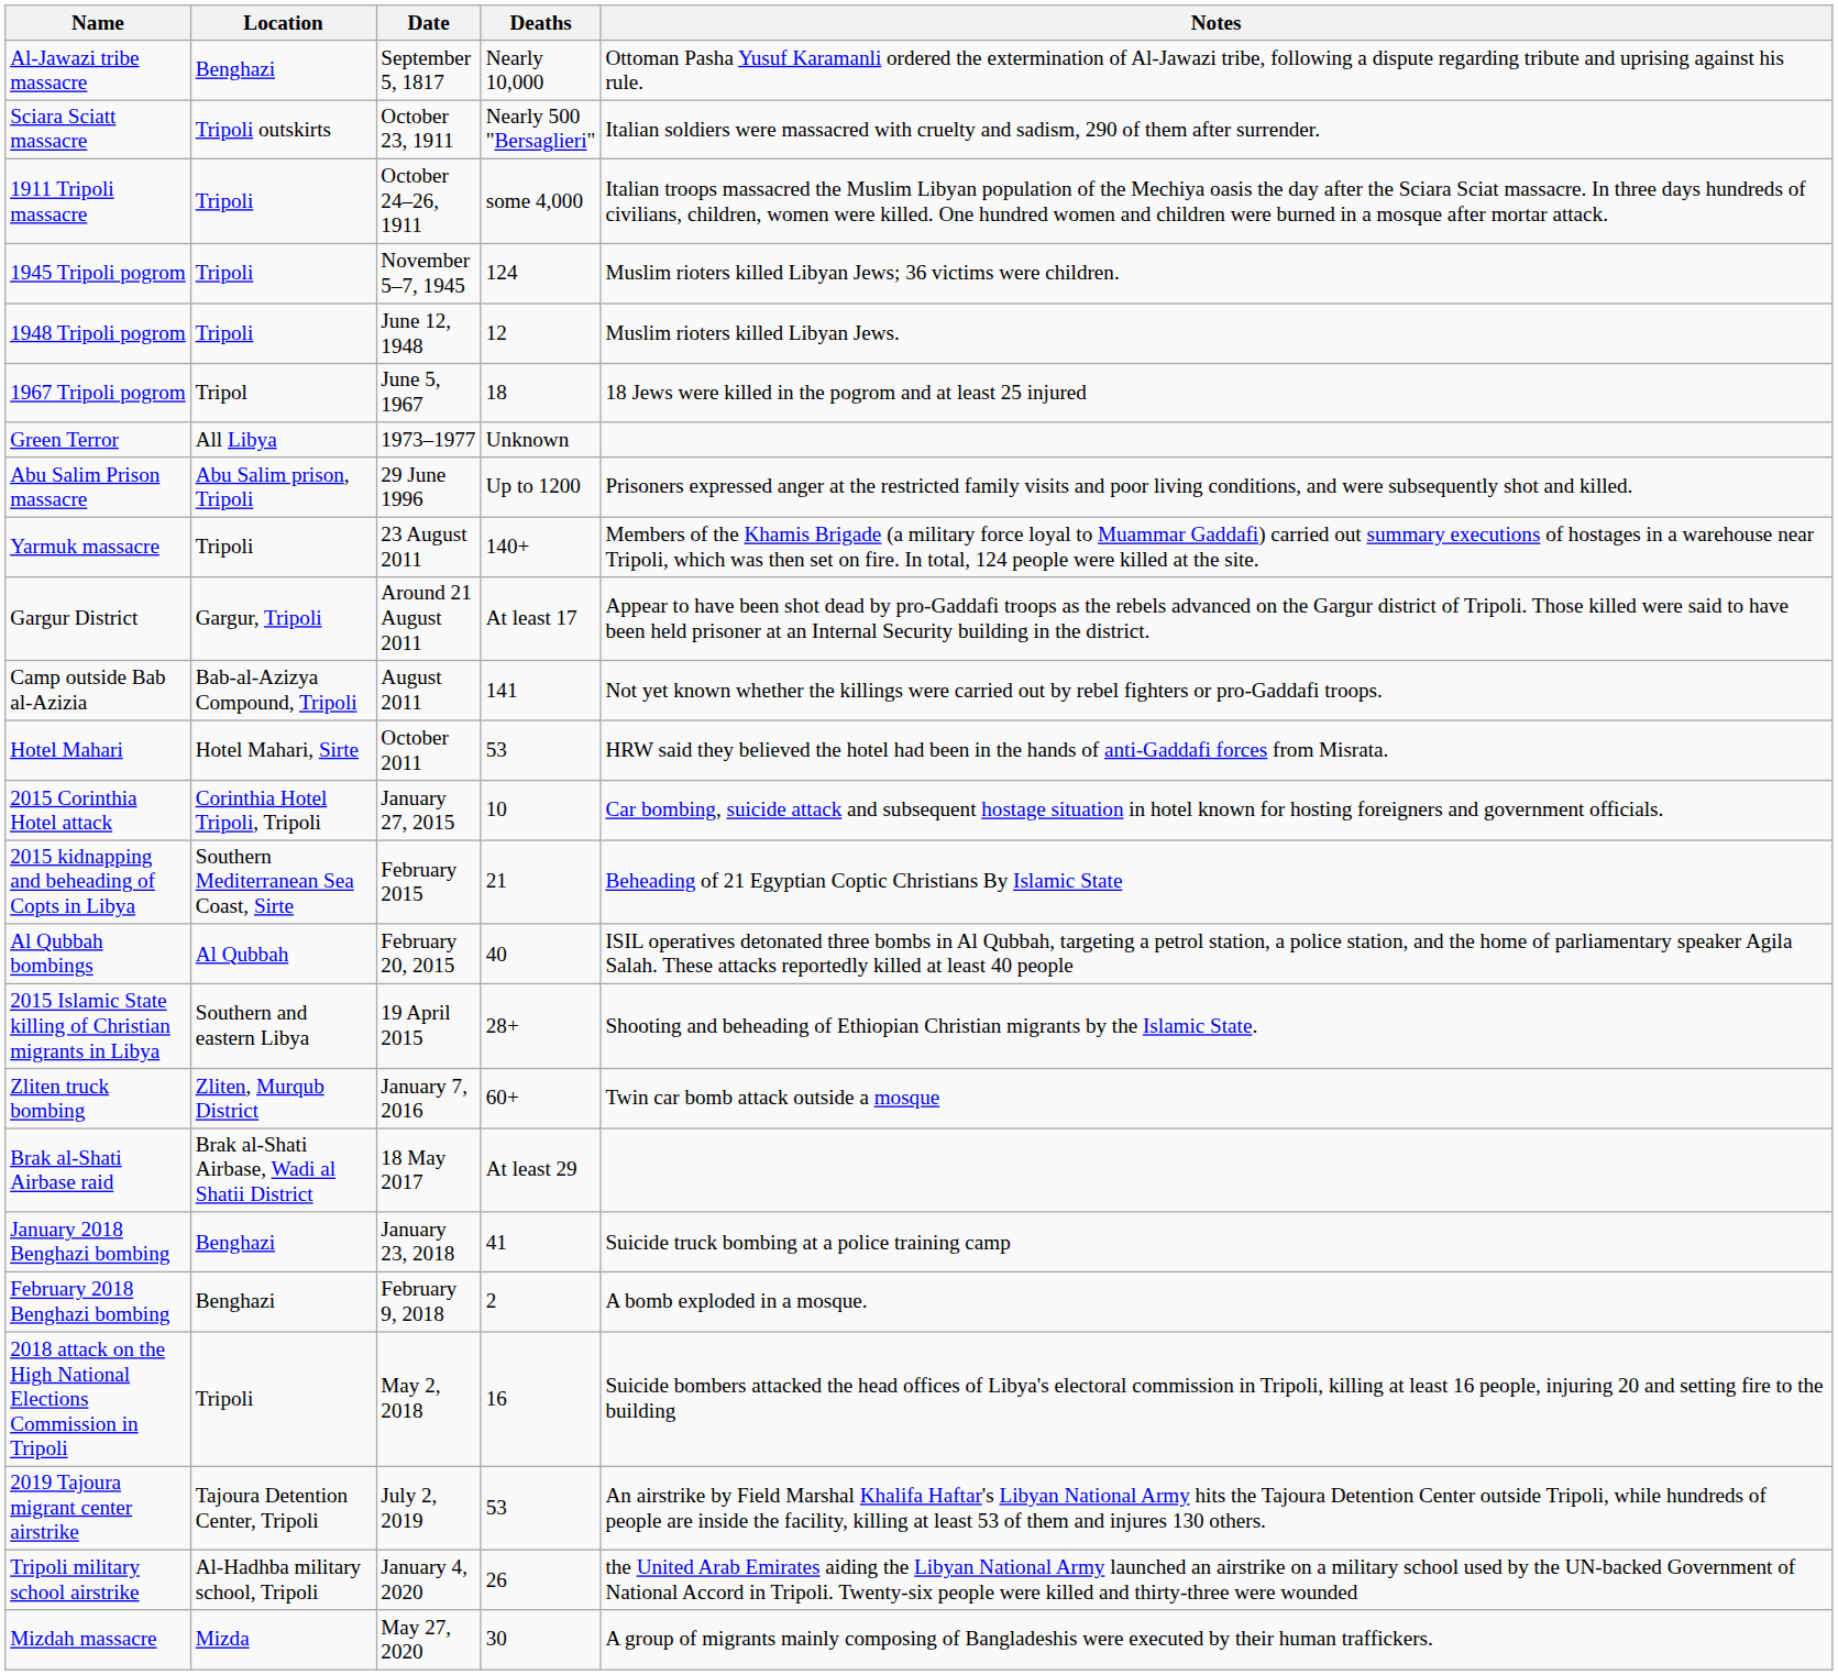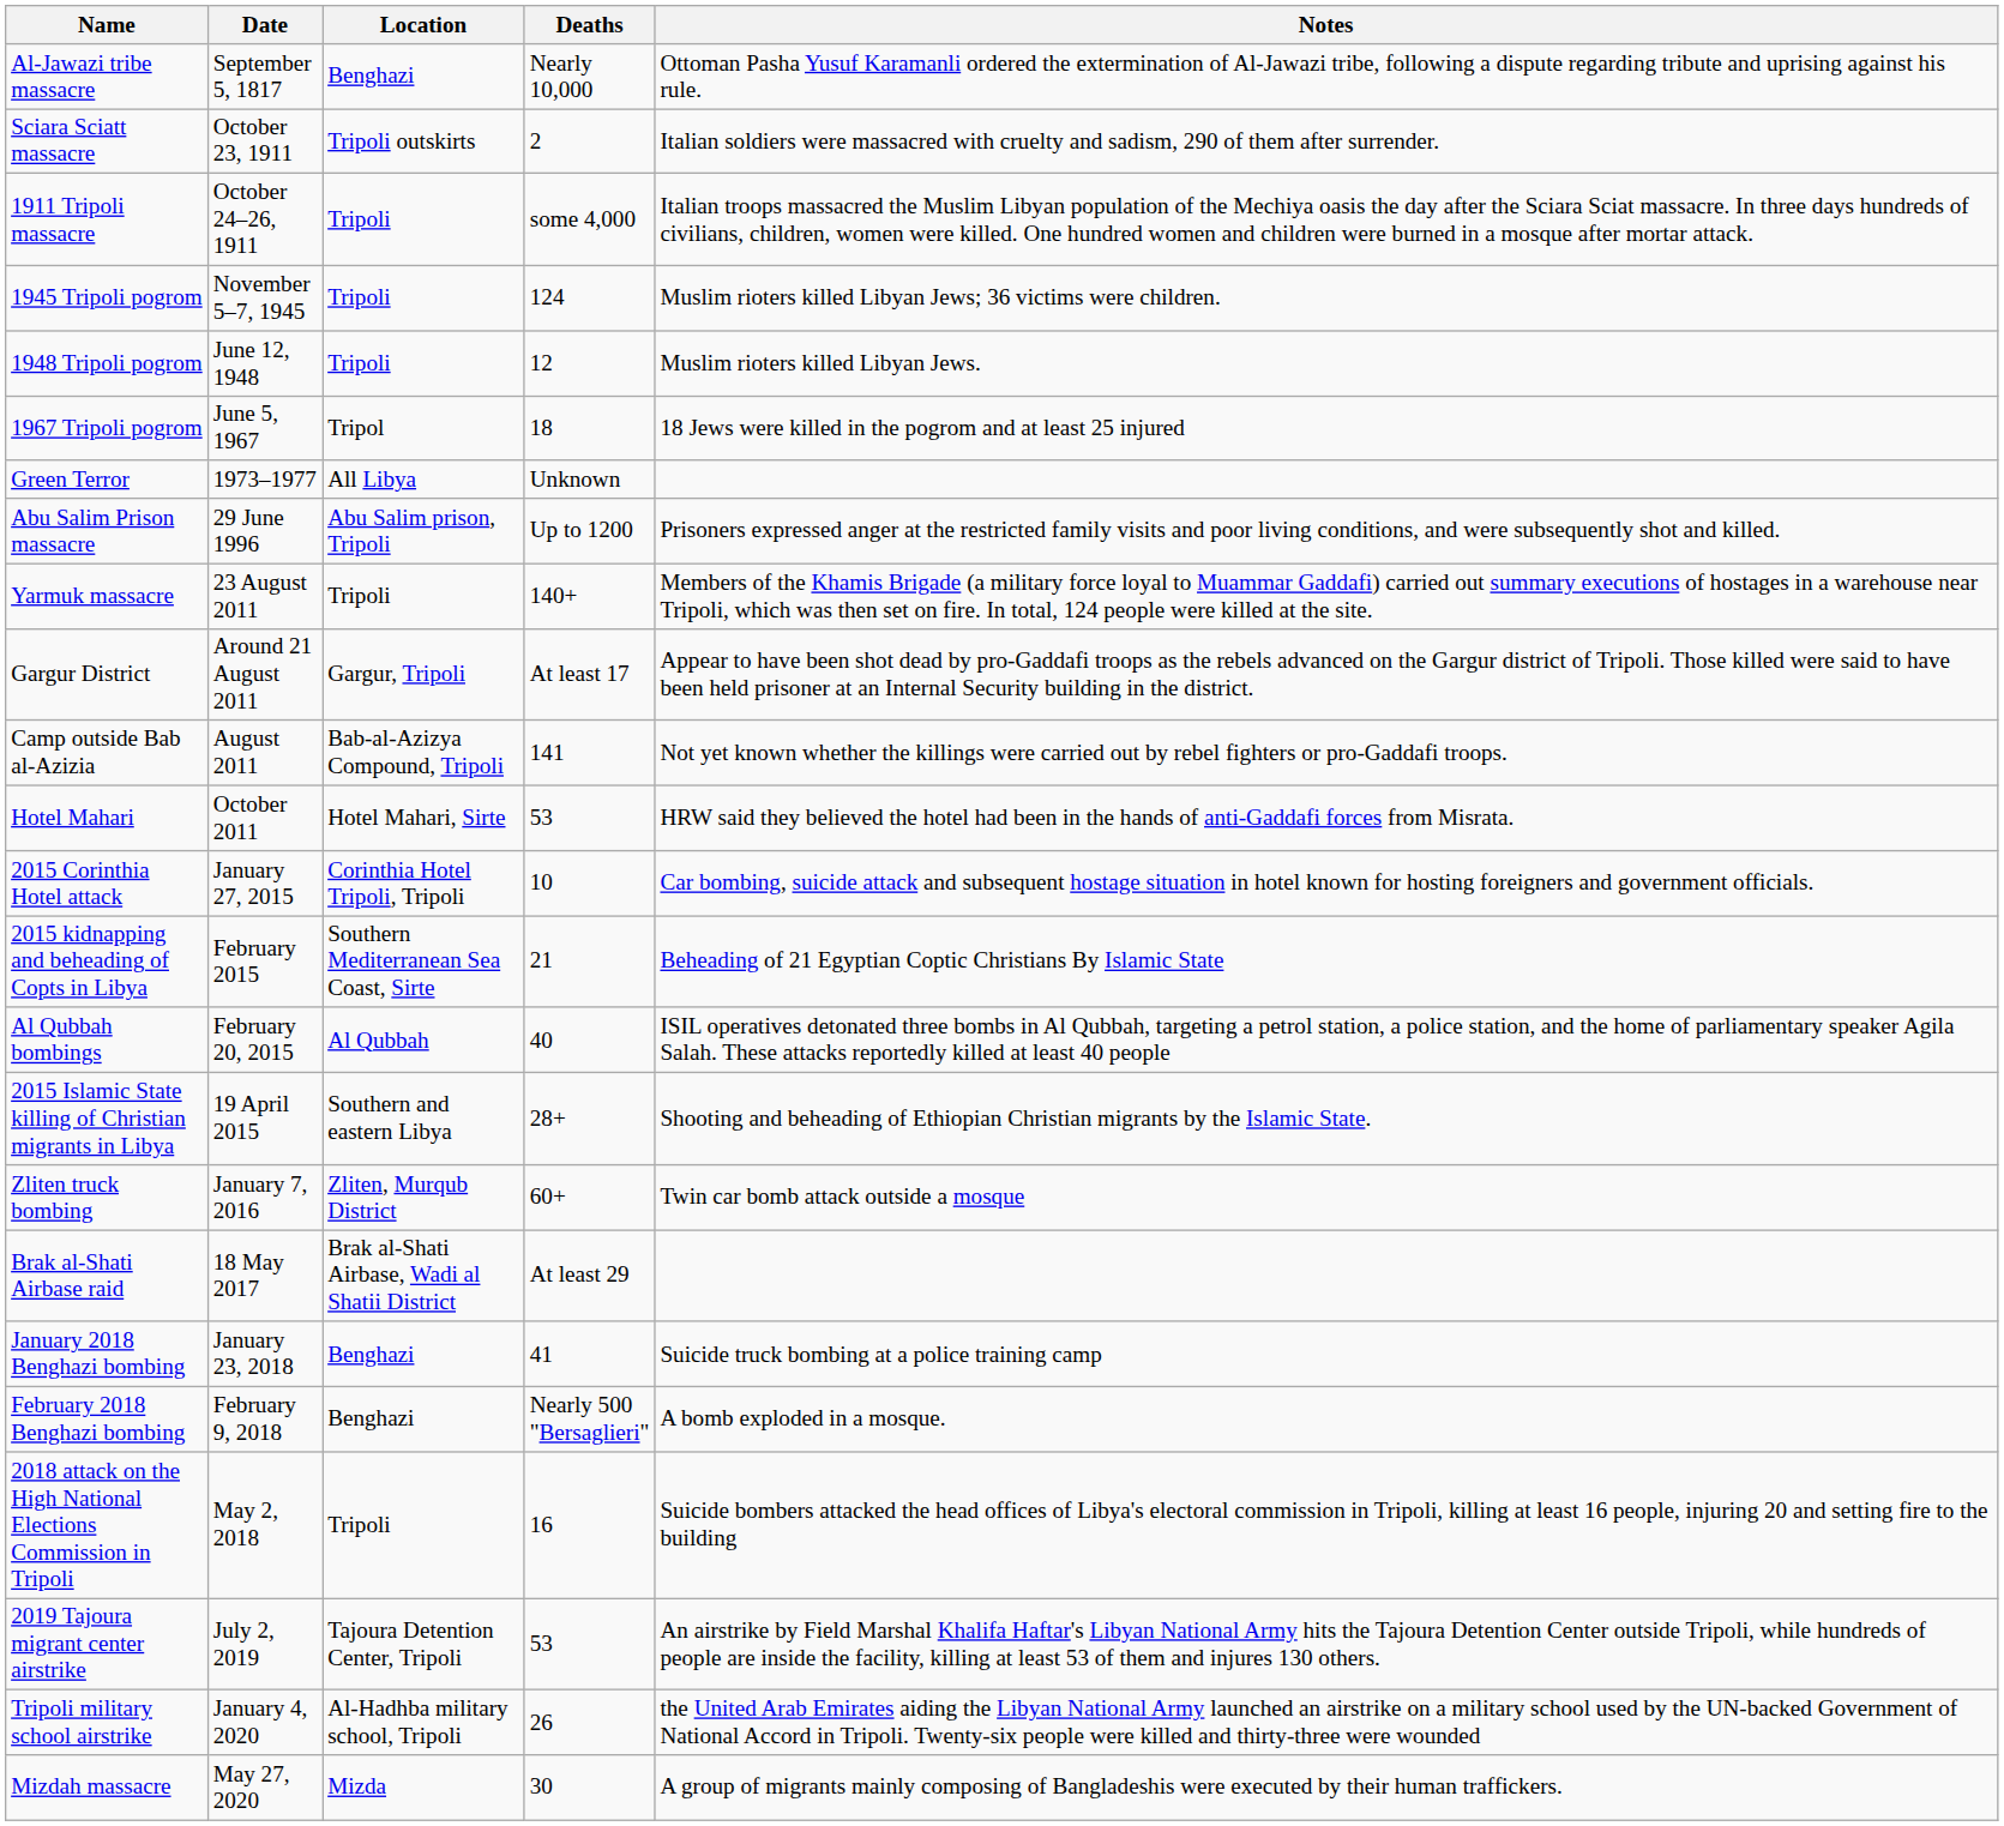columns swapped: Date <-> Location
Sciara Sciatt massacre | Deaths: Nearly 500 "Bersaglieri" -> 2
February 2018 Benghazi bombing | Deaths: 2 -> Nearly 500 "Bersaglieri"
